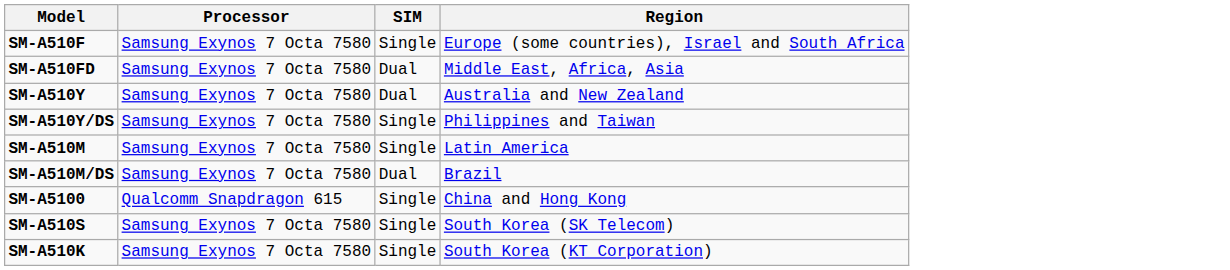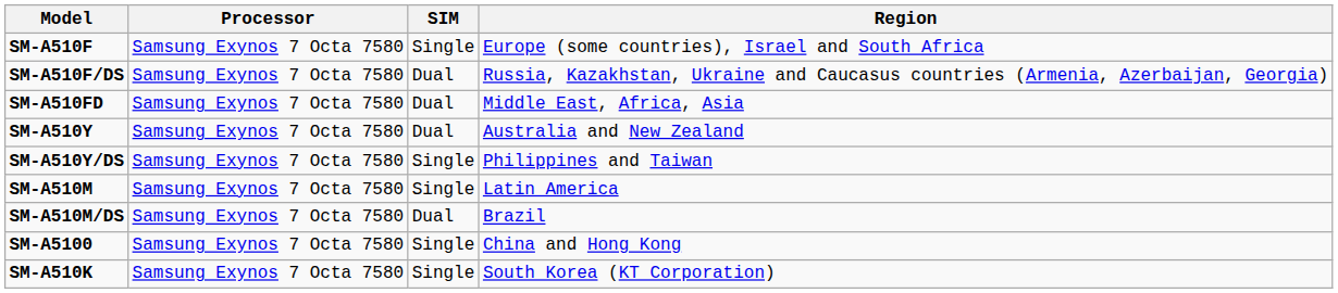+ row: SM-A510F/DS | Samsung Exynos 7 Octa 7580 | Dual | Russia, Kazakhstan, Ukraine and Caucasus countries (Armenia, Azerbaijan, Georgia)
SM-A5100 | Processor: Qualcomm Snapdragon 615 -> Samsung Exynos 7 Octa 7580
- row: SM-A510S | Samsung Exynos 7 Octa 7580 | Single | South Korea (SK Telecom)
